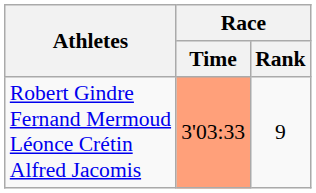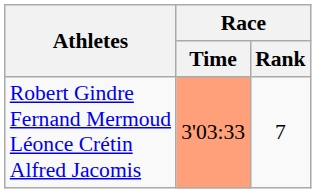Robert Gindre Fernand Mermoud Léonce Crétin Alfred Jacomis | Race / Rank: 9 -> 7
